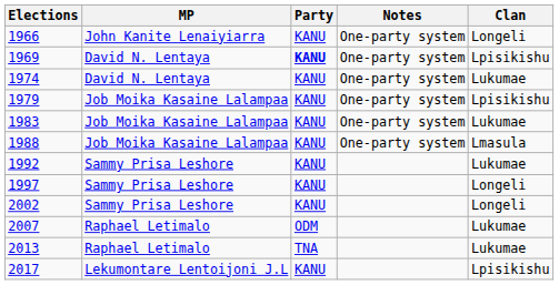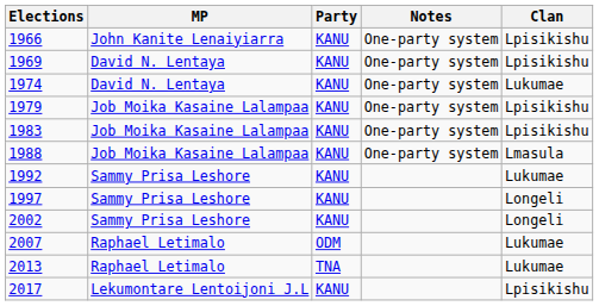1966 | Clan: Longeli -> Lpisikishu
1969 | Party: bold -> normal
1983 | Clan: Lukumae -> Lpisikishu
